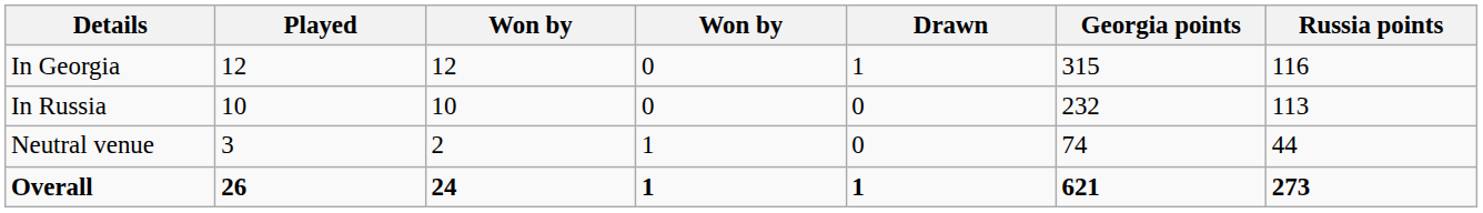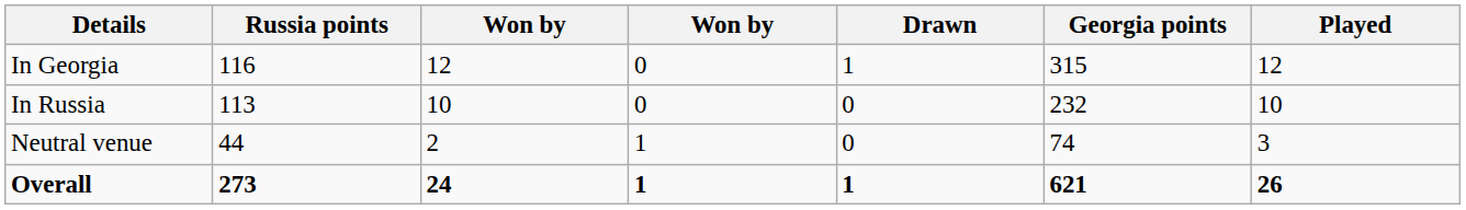columns swapped: Played <-> Russia points
